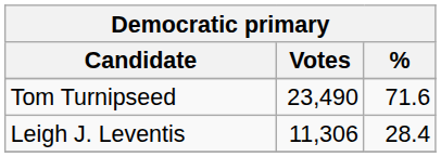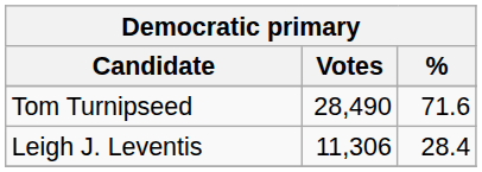Tom Turnipseed | Votes: 23,490 -> 28,490
